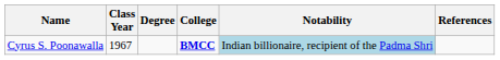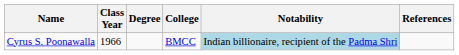Cyrus S. Poonawalla | Class Year: 1967 -> 1966
Cyrus S. Poonawalla | College: bold -> normal
